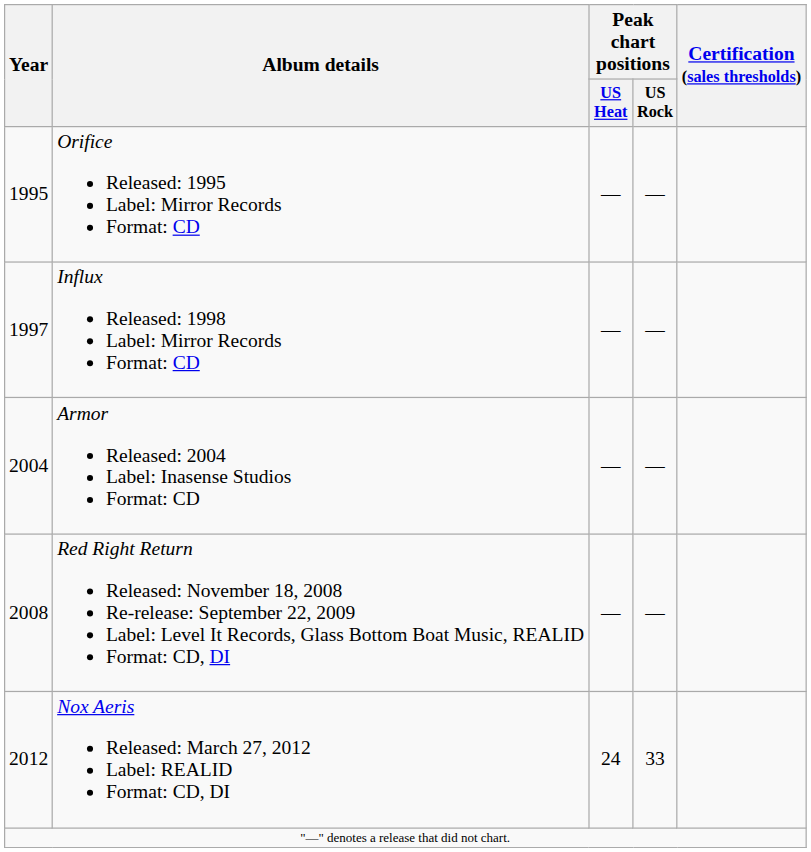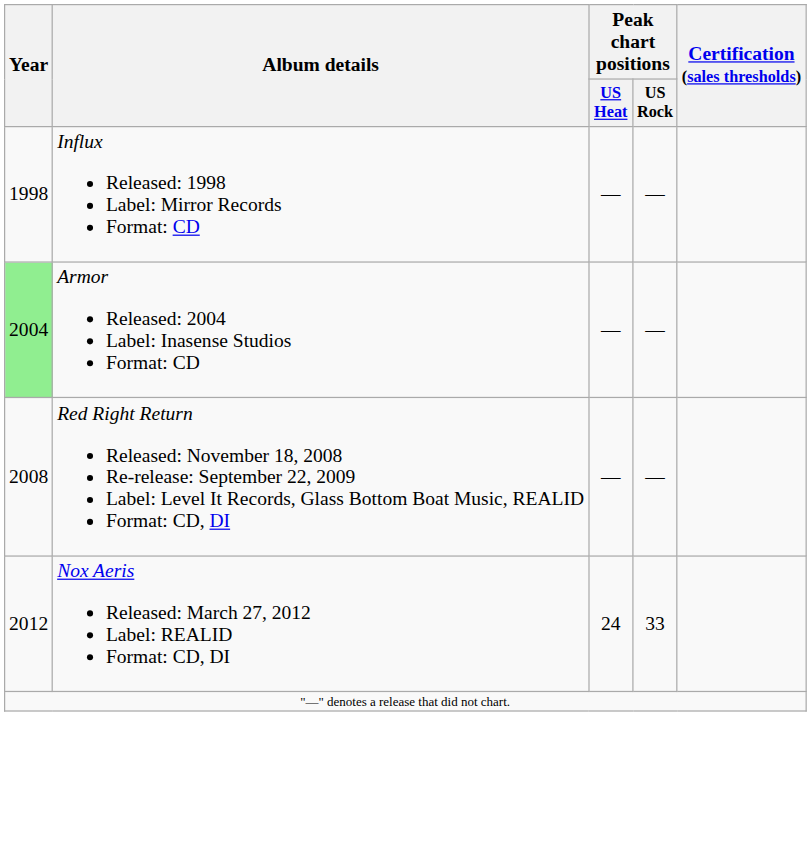- row: 1995 | Orifice Released: 1995 Label: Mirror Records Format: CD | — | —
Influx Released: 1998 Label: Mirror Records Format: CD | Year: 1997 -> 1998
Armor Released: 2004 Label: Inasense Studios Format: CD | Year: no background -> lightgreen background
